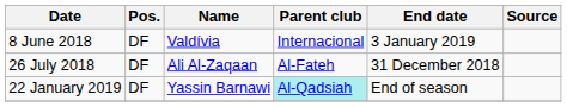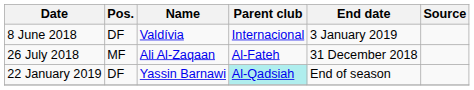26 July 2018 | Pos.: DF -> MF
